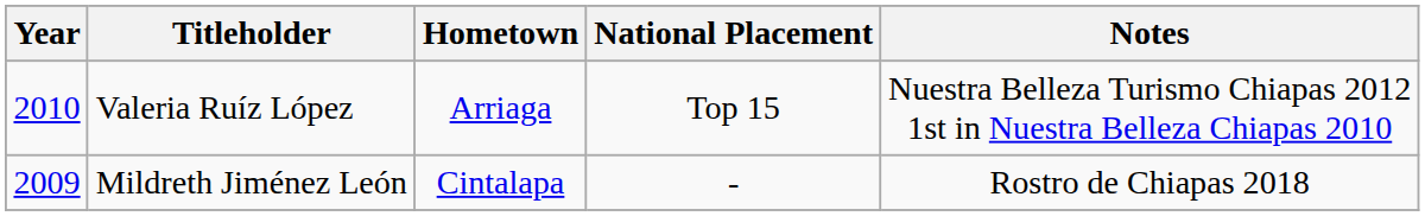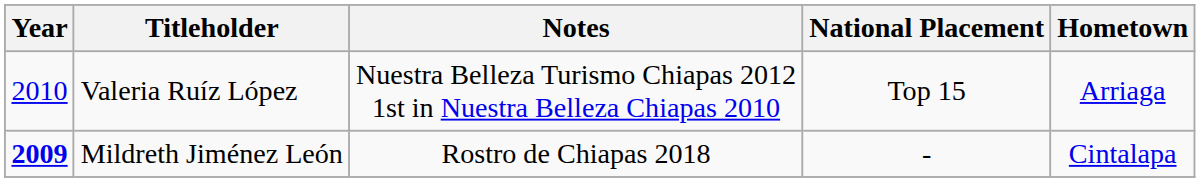columns swapped: Hometown <-> Notes
Mildreth Jiménez León | Year: normal -> bold
